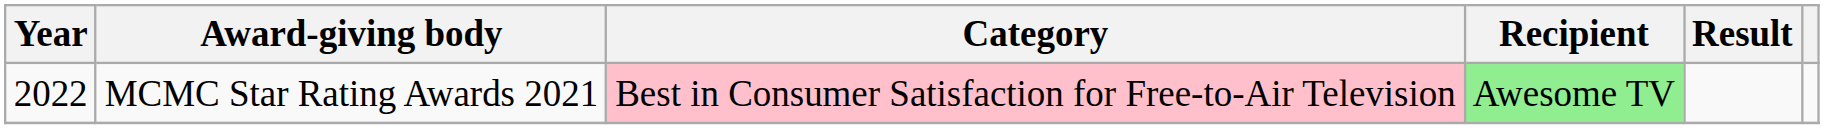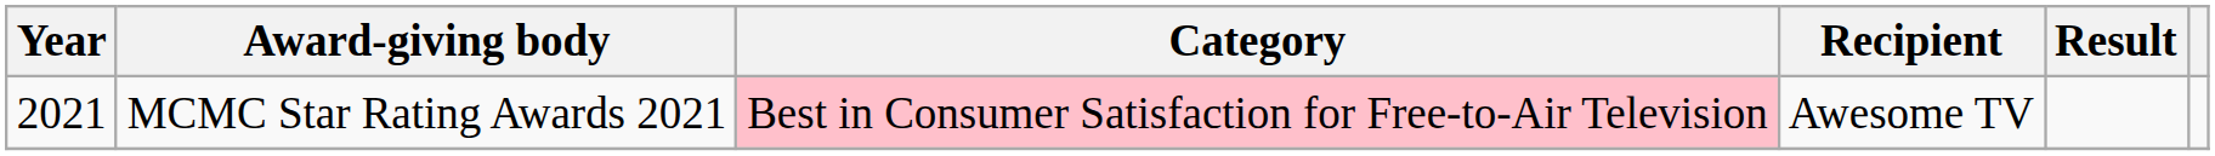MCMC Star Rating Awards 2021 | Year: 2022 -> 2021
MCMC Star Rating Awards 2021 | Recipient: lightgreen background -> no background
